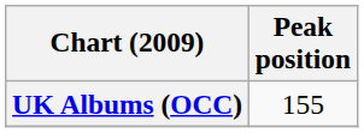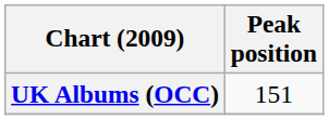UK Albums (OCC) | Peak position: 155 -> 151
